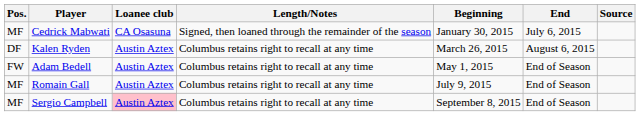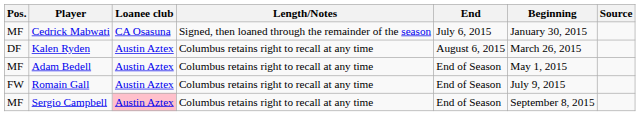columns swapped: Beginning <-> End
Adam Bedell | Pos.: FW -> MF
Romain Gall | Pos.: MF -> FW
